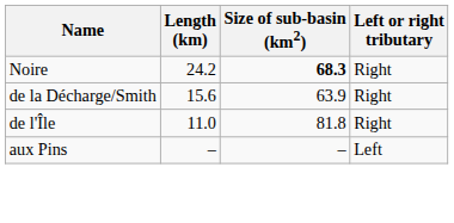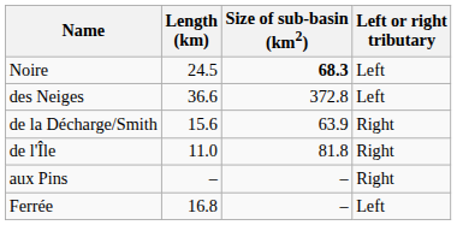Noire | Length (km): 24.2 -> 24.5
Noire | Left or right tributary: Right -> Left
+ row: des Neiges | 36.6 | 372.8 | Left
aux Pins | Left or right tributary: Left -> Right
+ row: Ferrée | 16.8 | – | Left
